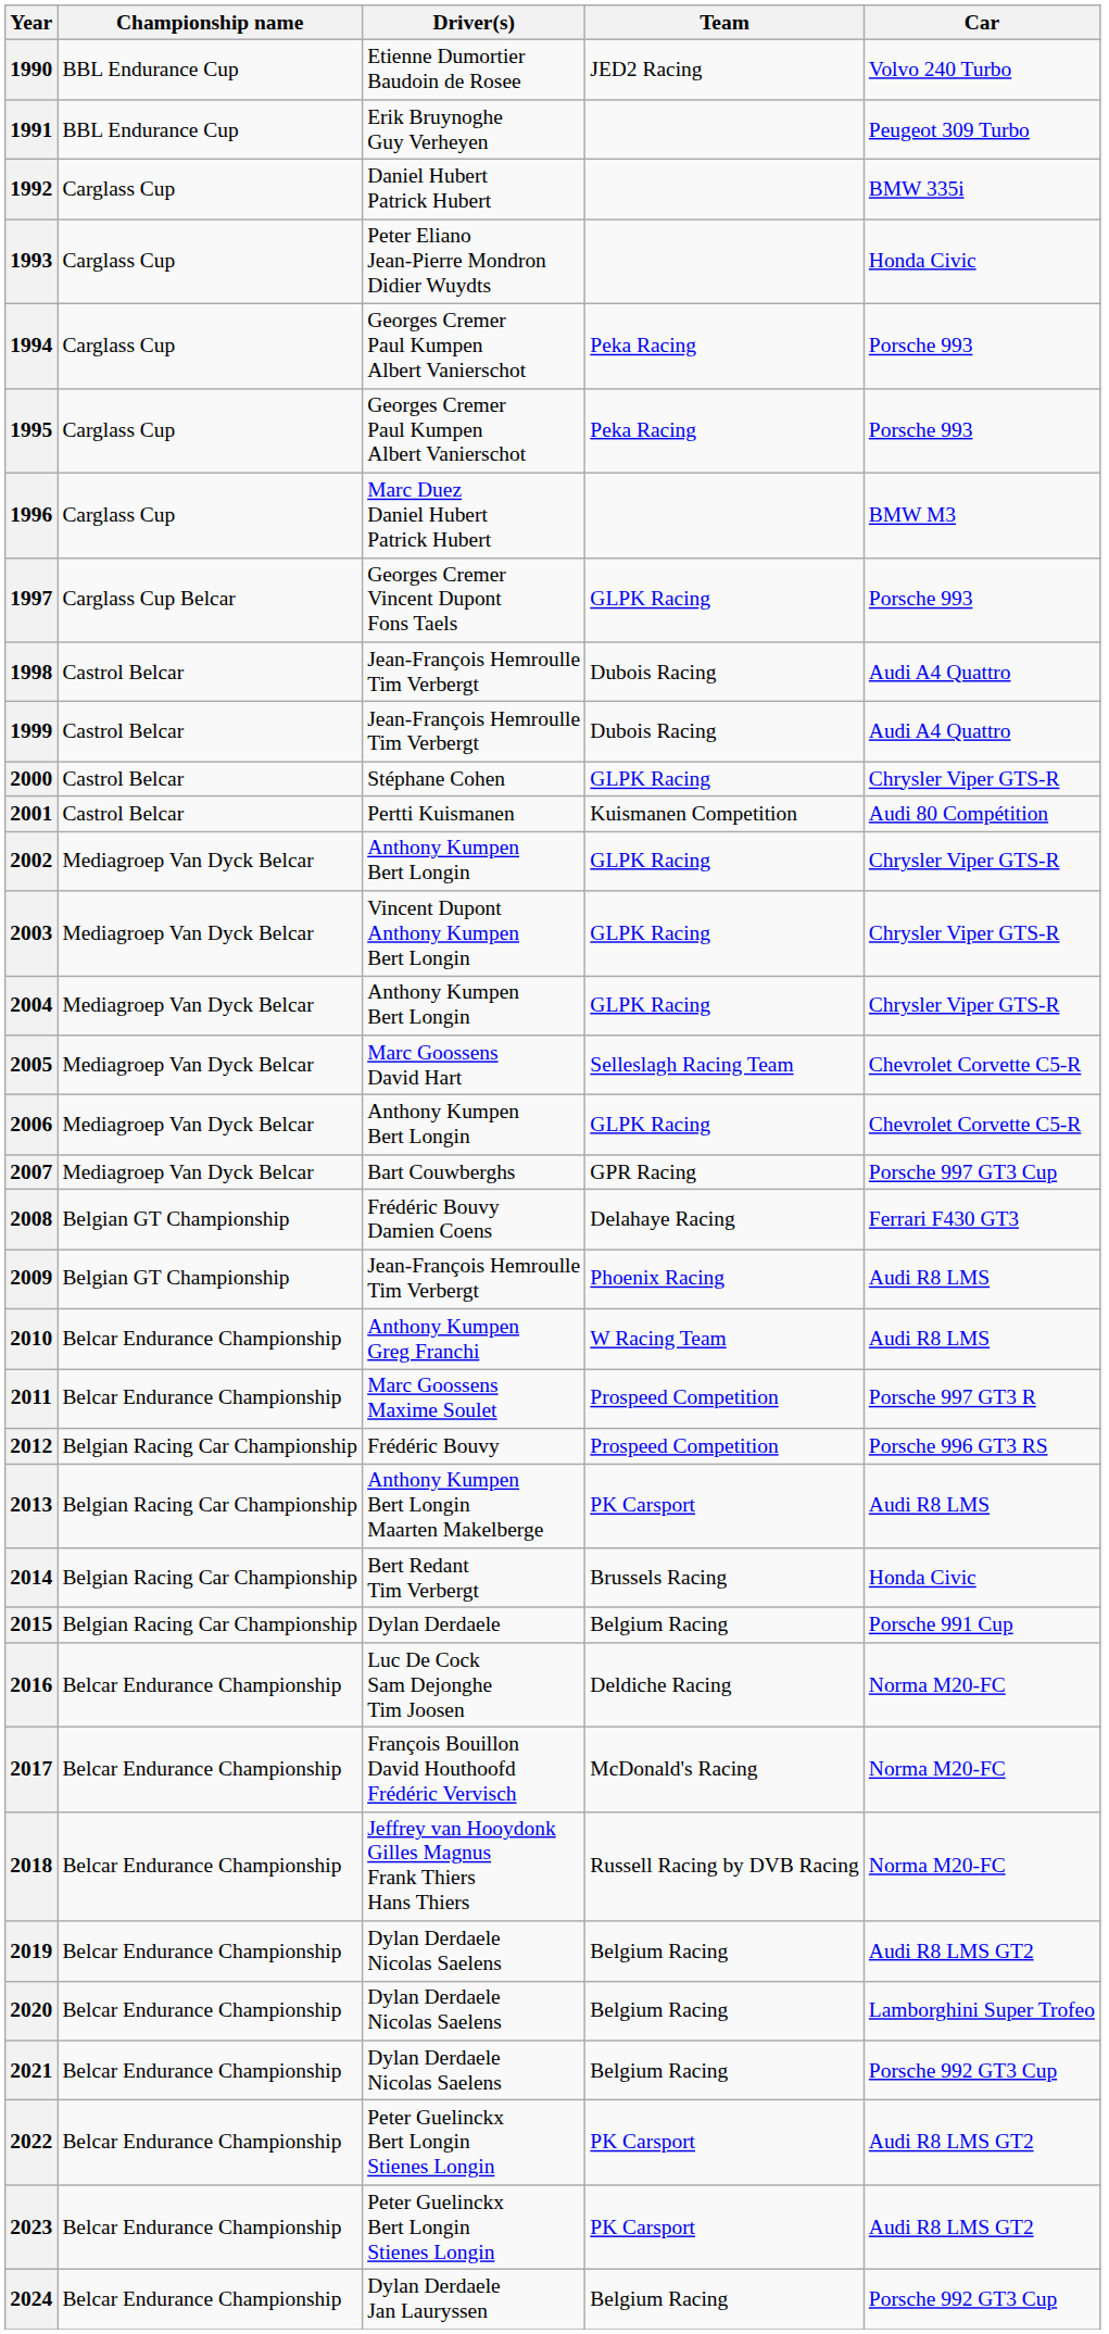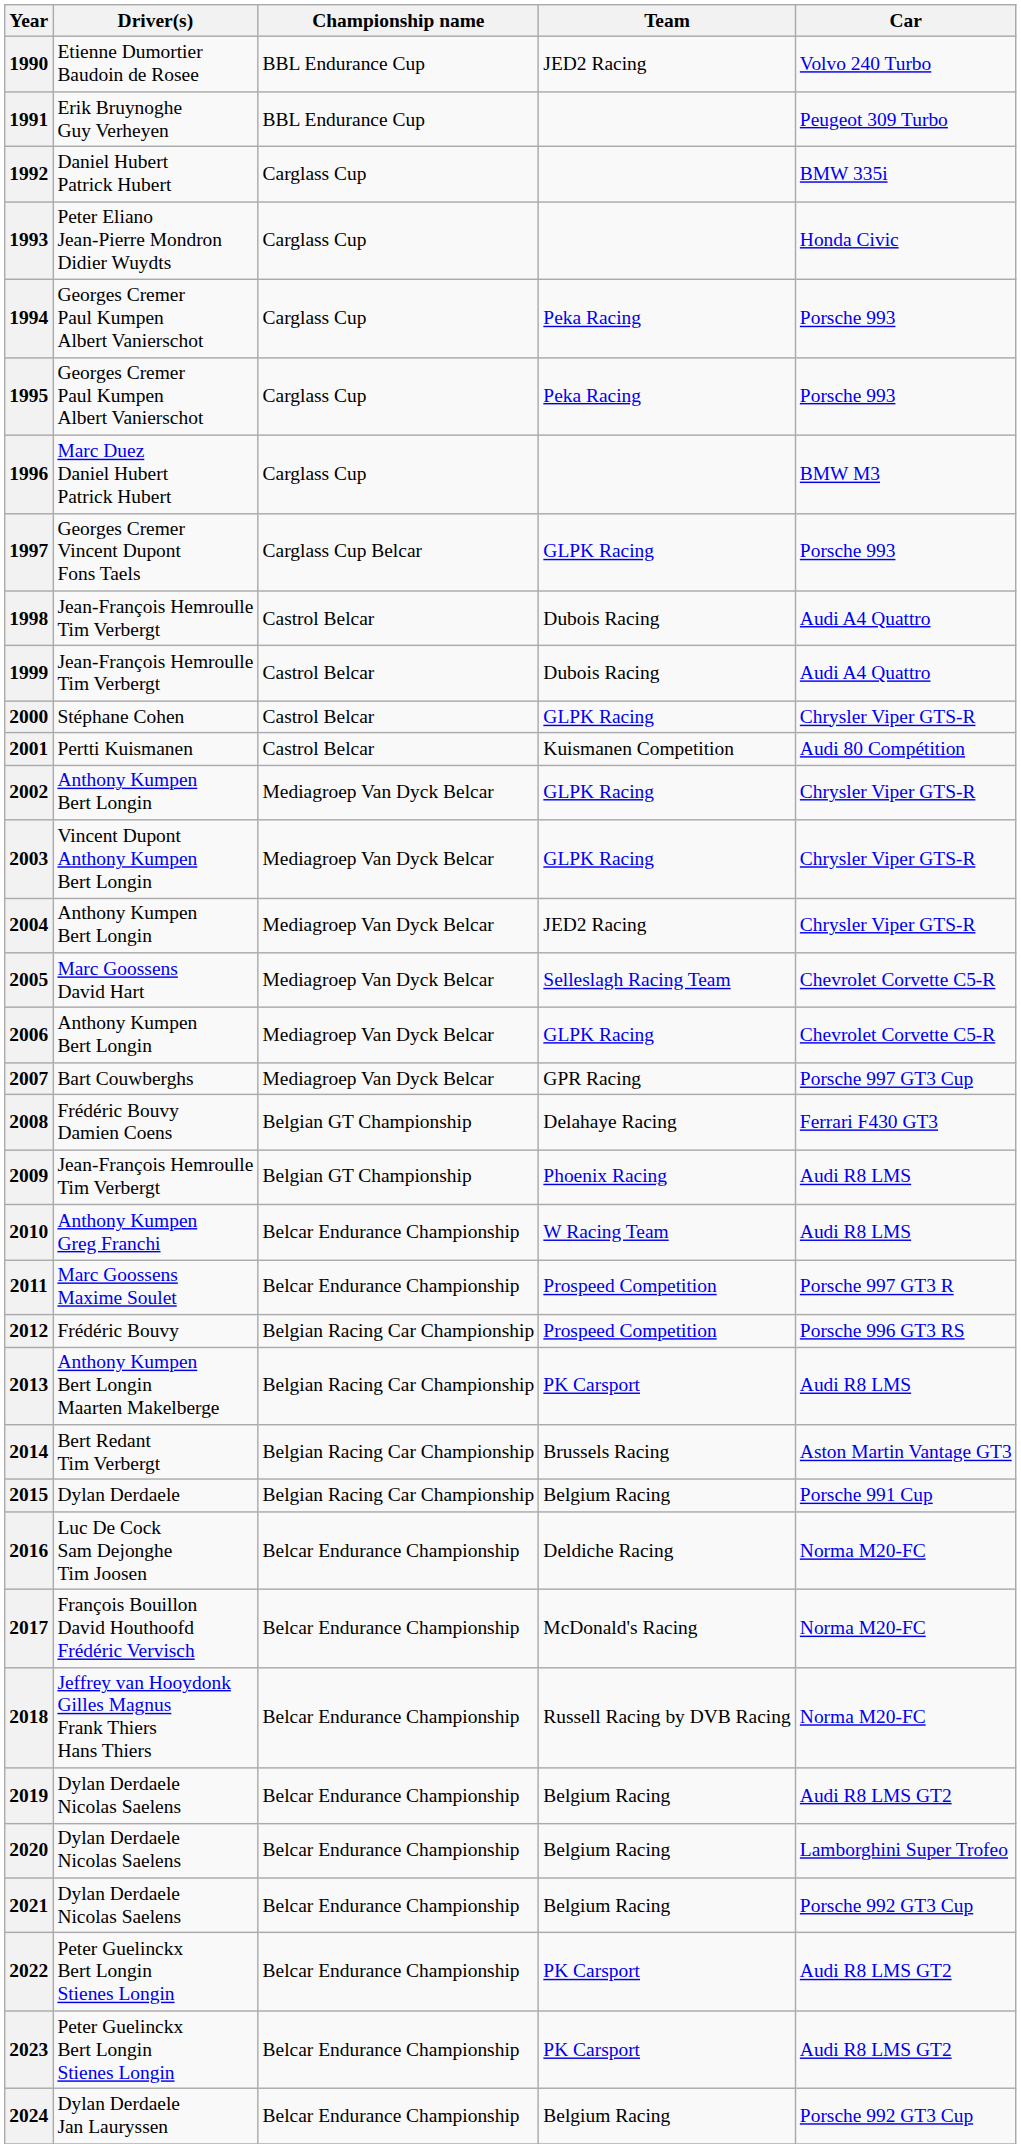columns swapped: Championship name <-> Driver(s)
2004 | Team: GLPK Racing -> JED2 Racing
2014 | Car: Honda Civic -> Aston Martin Vantage GT3
